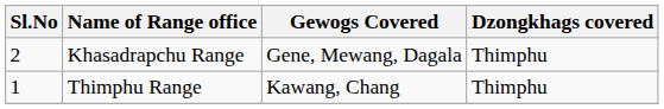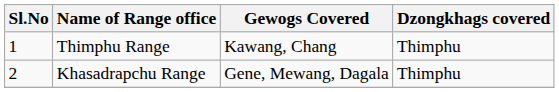rows swapped: Thimphu Range <-> Khasadrapchu Range
